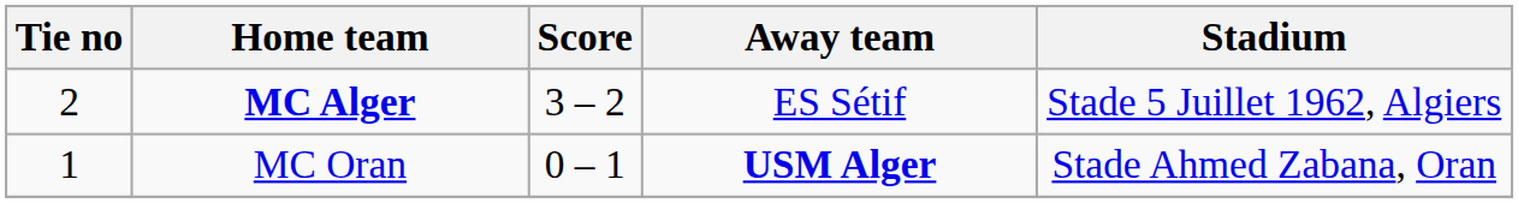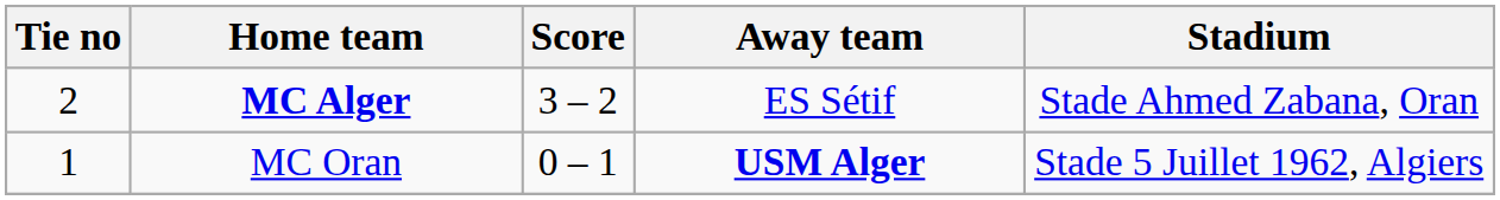MC Alger | Stadium: Stade 5 Juillet 1962, Algiers -> Stade Ahmed Zabana, Oran
MC Oran | Stadium: Stade Ahmed Zabana, Oran -> Stade 5 Juillet 1962, Algiers
